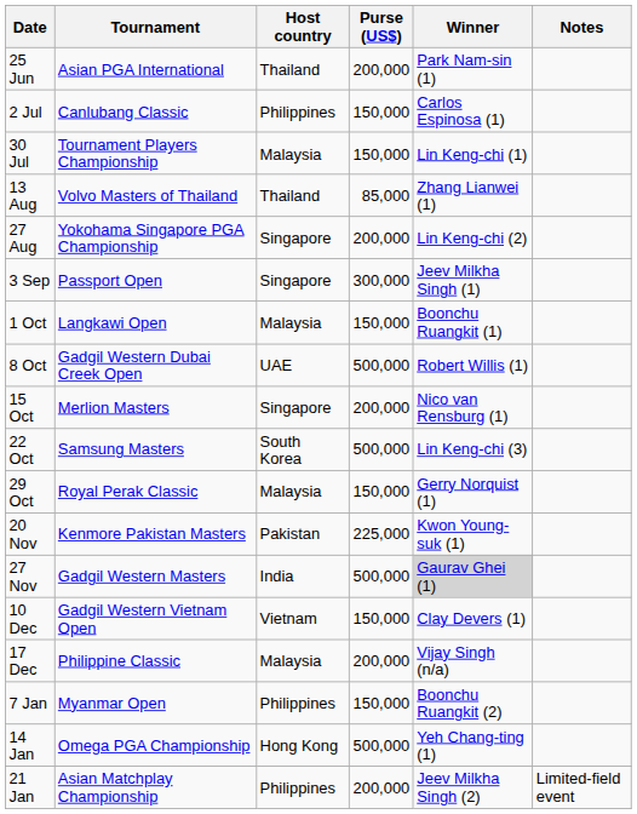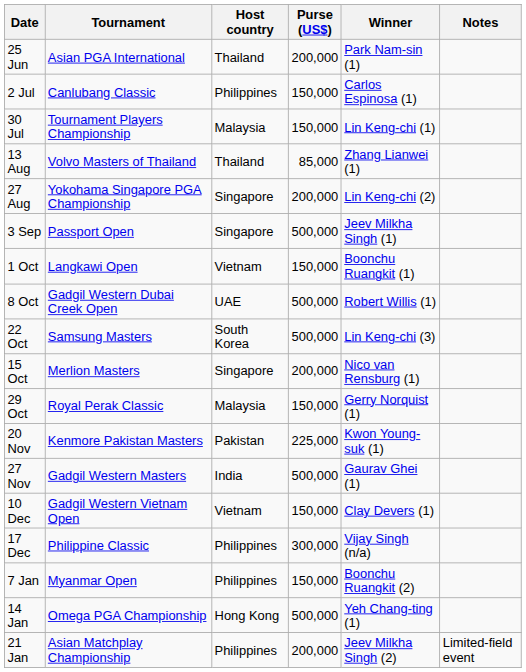3 Sep | Purse (US$): 300,000 -> 500,000
1 Oct | Host country: Malaysia -> Vietnam
rows swapped: 15 Oct <-> 22 Oct
27 Nov | Winner: lightgrey background -> no background
17 Dec | Host country: Malaysia -> Philippines
17 Dec | Purse (US$): 200,000 -> 300,000
